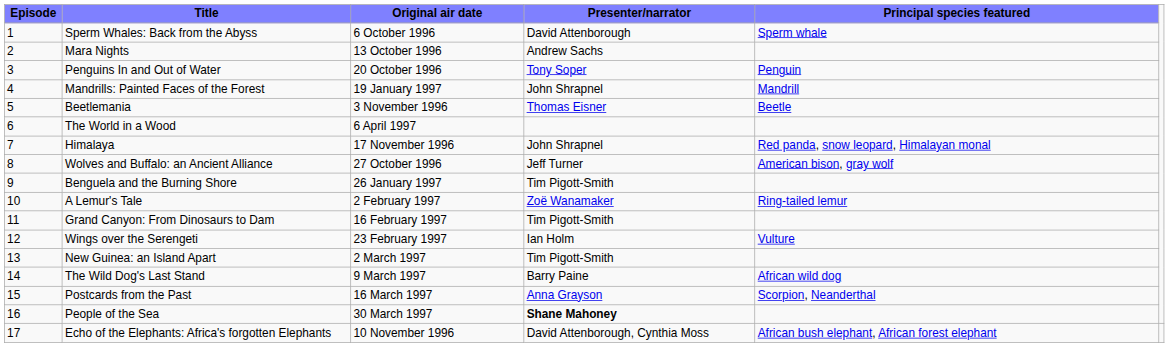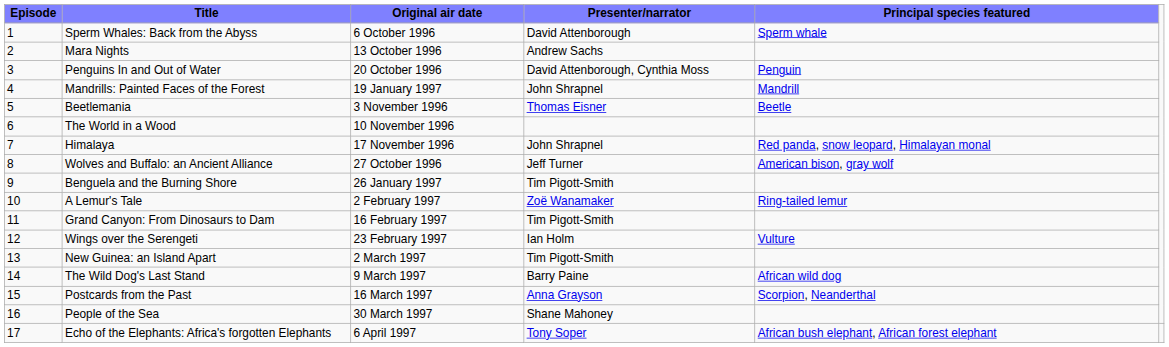Penguins In and Out of Water | Presenter/narrator: Tony Soper -> David Attenborough, Cynthia Moss
The World in a Wood | Original air date: 6 April 1997 -> 10 November 1996
People of the Sea | Presenter/narrator: bold -> normal
Echo of the Elephants: Africa's forgotten Elephants | Original air date: 10 November 1996 -> 6 April 1997
Echo of the Elephants: Africa's forgotten Elephants | Presenter/narrator: David Attenborough, Cynthia Moss -> Tony Soper
